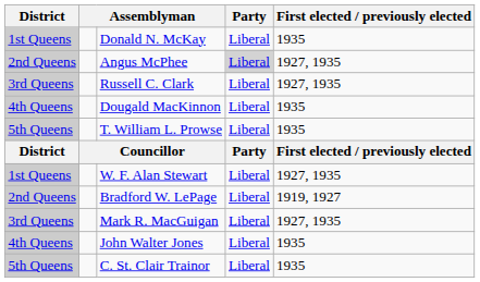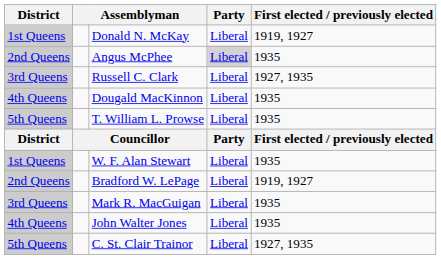Donald N. McKay | First elected / previously elected: 1935 -> 1919, 1927
Angus McPhee | First elected / previously elected: 1927, 1935 -> 1935
W. F. Alan Stewart | First elected / previously elected: 1927, 1935 -> 1935
Mark R. MacGuigan | First elected / previously elected: 1927, 1935 -> 1935
C. St. Clair Trainor | First elected / previously elected: 1935 -> 1927, 1935
